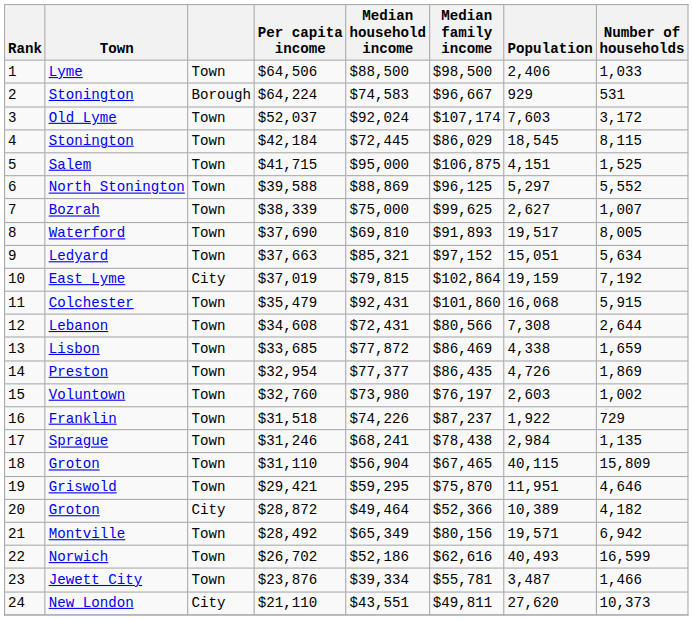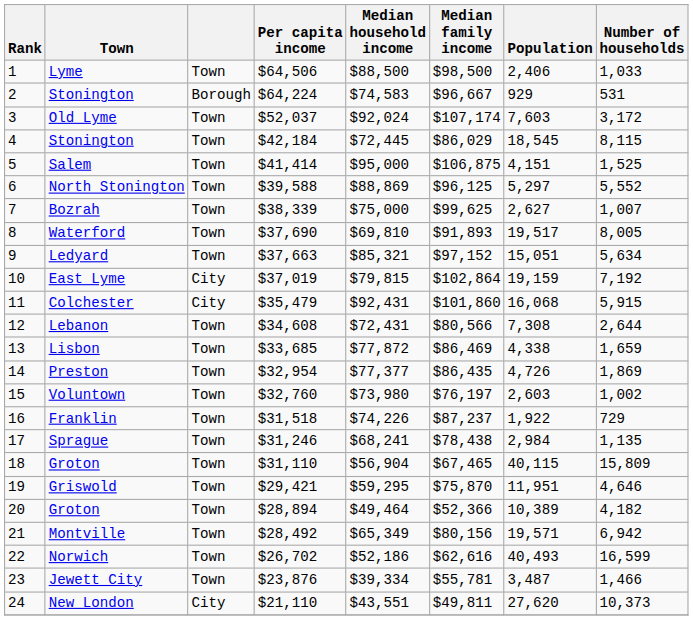Salem | Per capita income: $41,715 -> $41,414
Colchester | column 3: Town -> City
20 / Groton | column 3: City -> Town
20 / Groton | Per capita income: $28,872 -> $28,894
